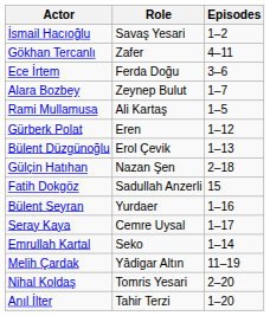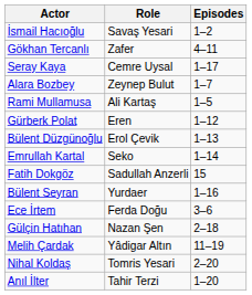rows swapped: Ece İrtem <-> Seray Kaya
rows swapped: Emrullah Kartal <-> Gülçin Hatıhan
